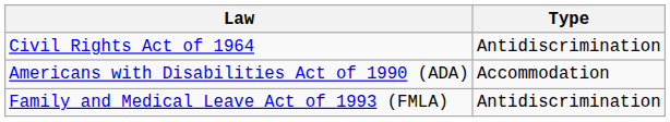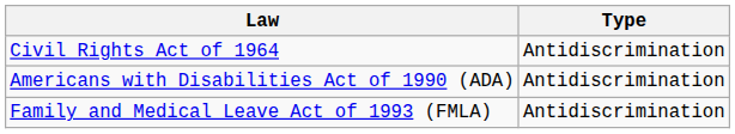Americans with Disabilities Act of 1990 (ADA) | Type: Accommodation -> Antidiscrimination
